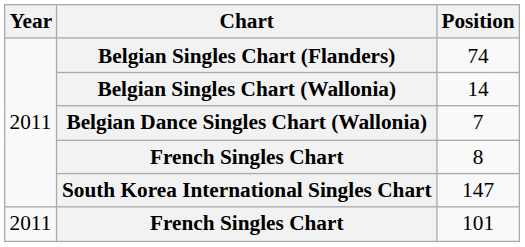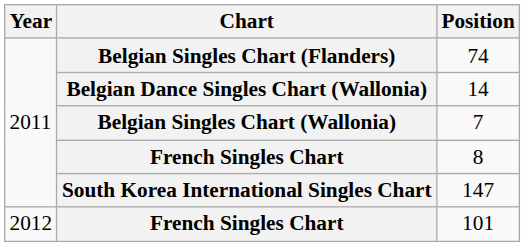14 | Chart: Belgian Singles Chart (Wallonia) -> Belgian Dance Singles Chart (Wallonia)
7 | Chart: Belgian Dance Singles Chart (Wallonia) -> Belgian Singles Chart (Wallonia)
101 | Year: 2011 -> 2012
